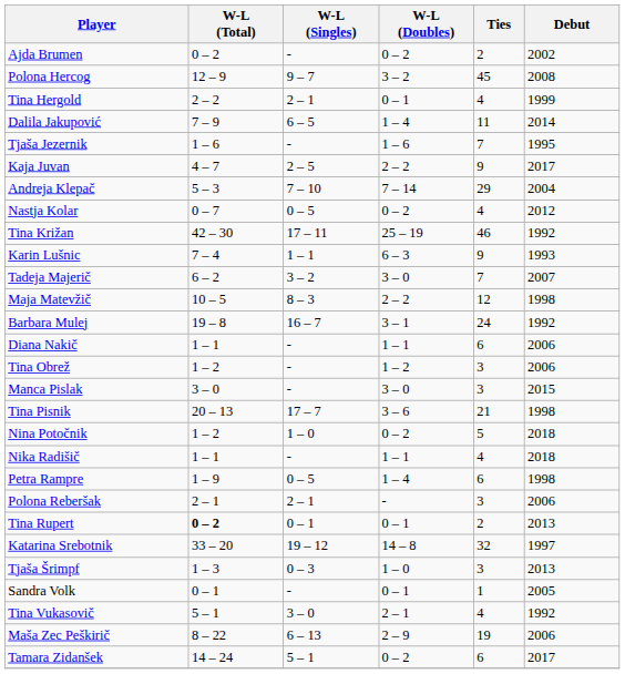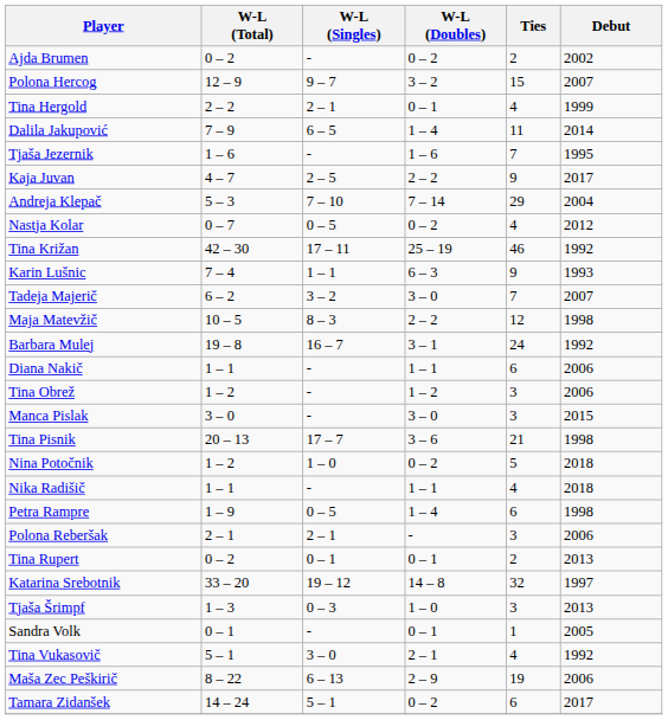Polona Hercog | Ties: 45 -> 15
Polona Hercog | Debut: 2008 -> 2007
Tina Rupert | W-L (Total): bold -> normal
